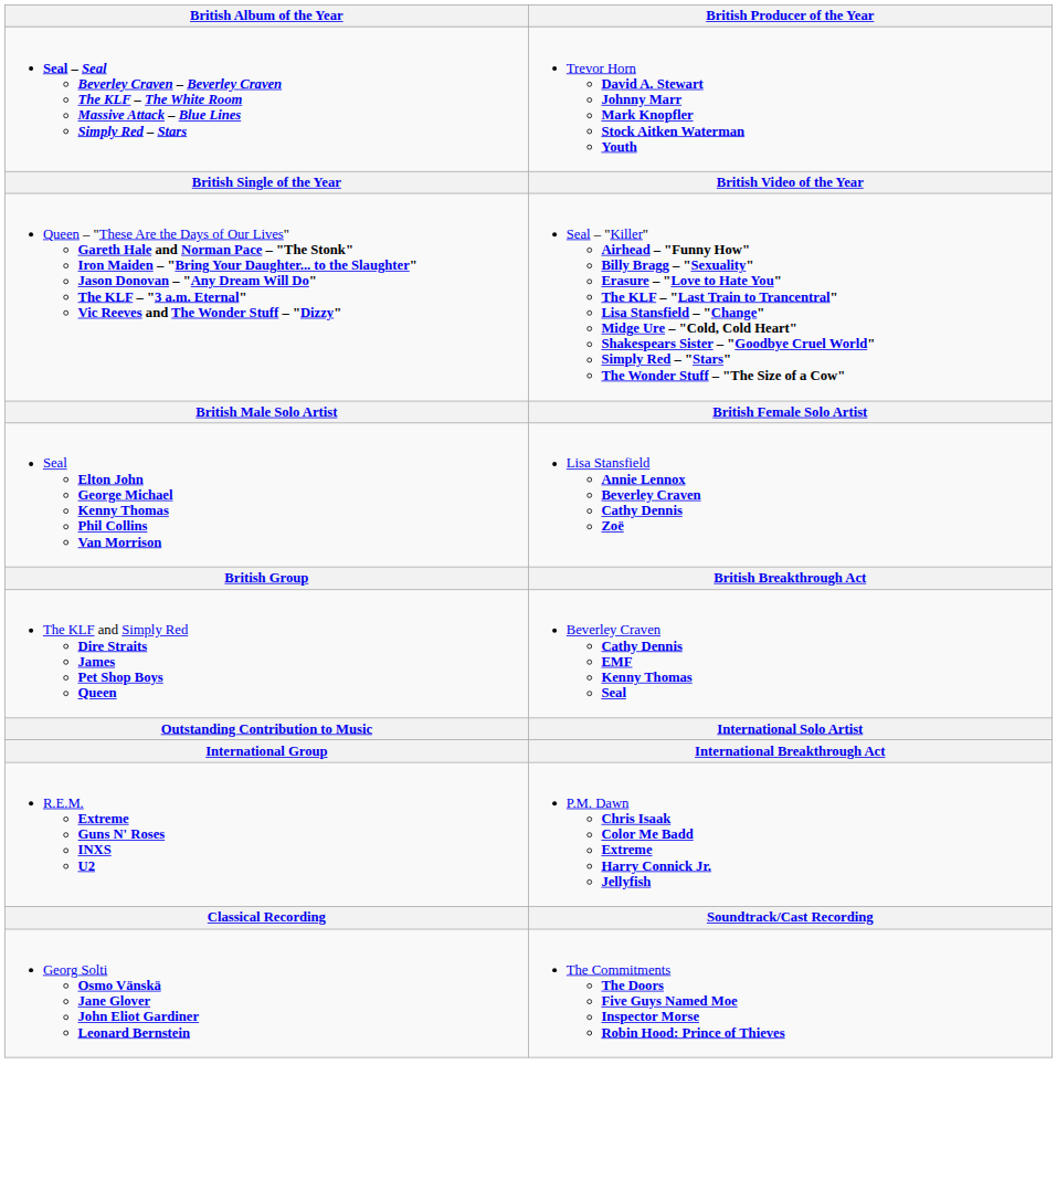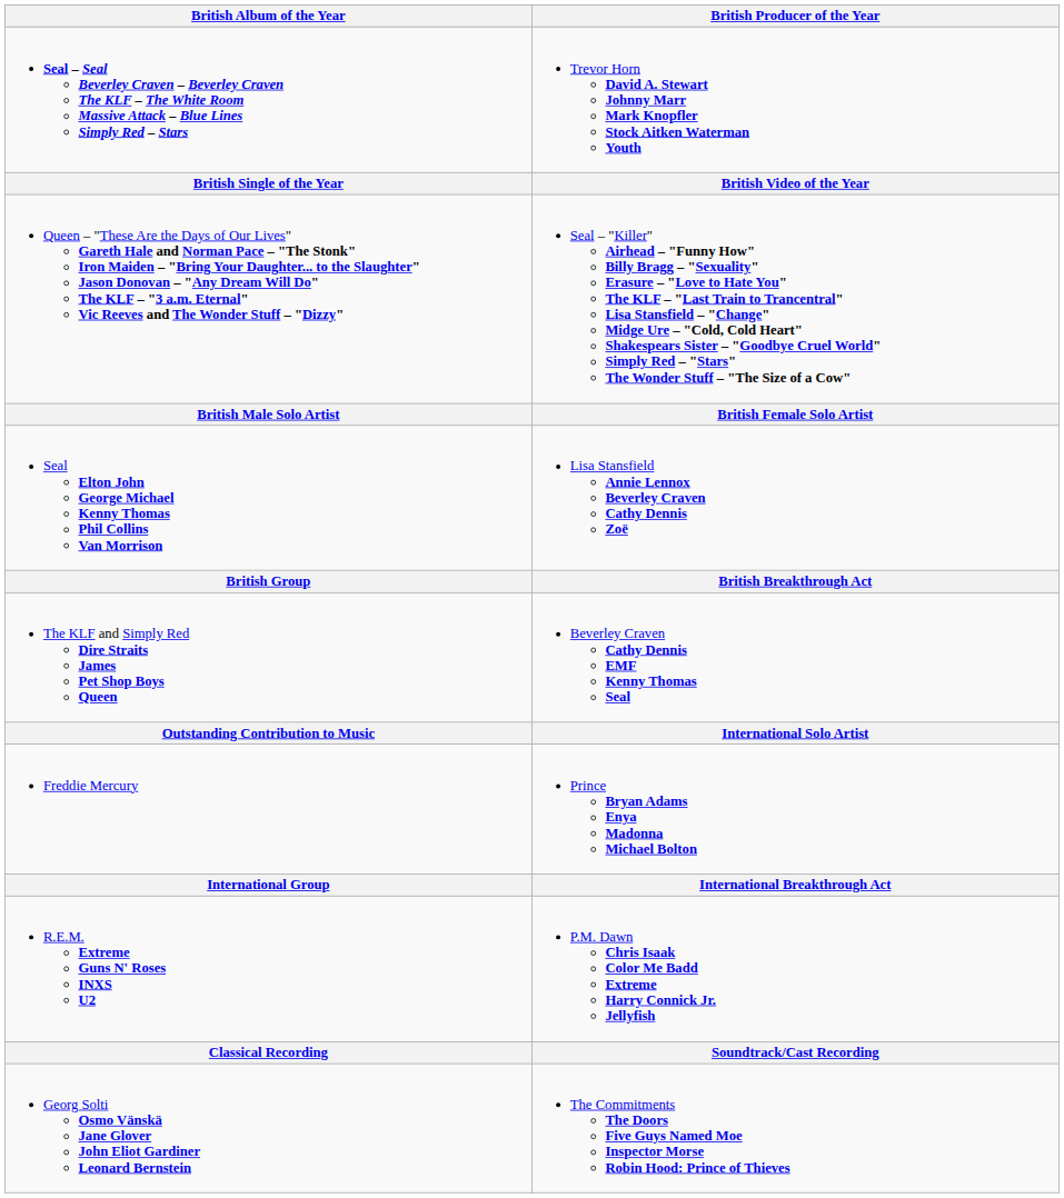+ row: Freddie Mercury | Prince Bryan Adams Enya Madonna Michael Bolton
